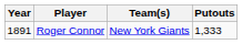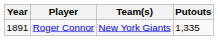Roger Connor | Putouts: 1,333 -> 1,335
